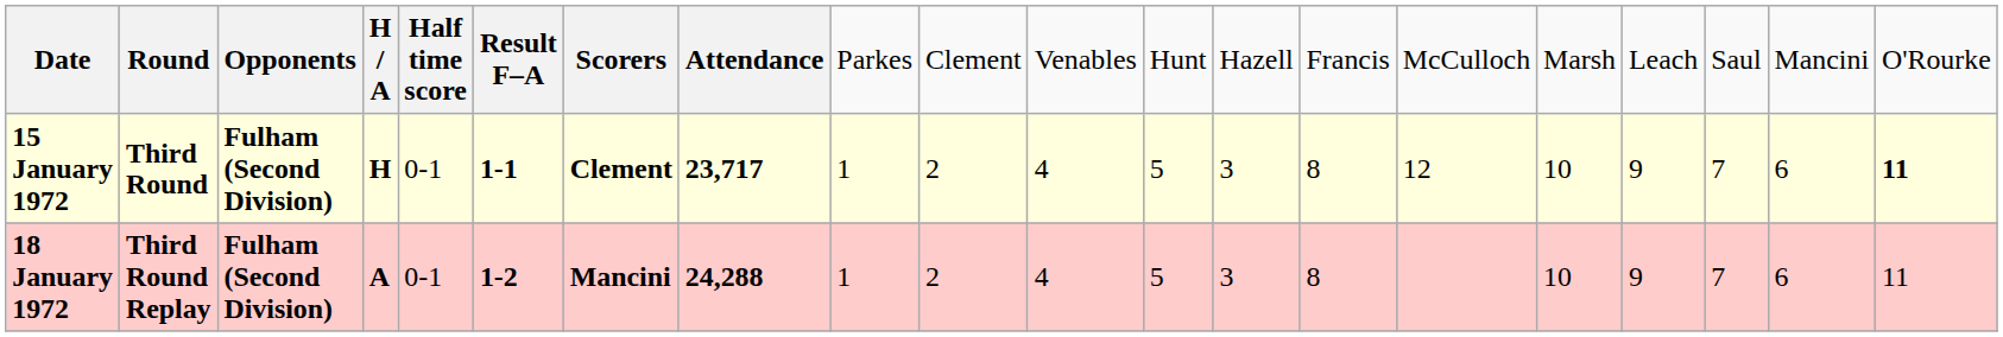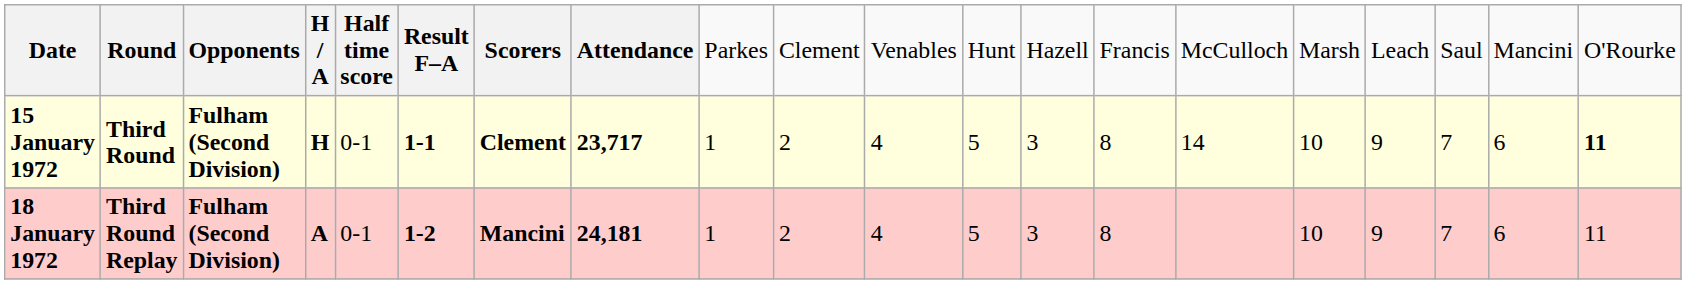15 January 1972 | column 15: 12 -> 14
18 January 1972 | column 8: 24,288 -> 24,181
